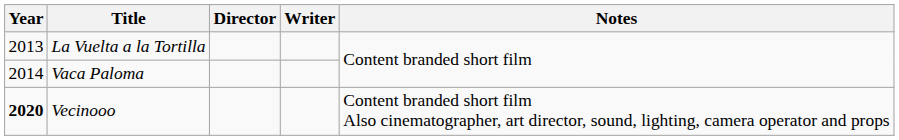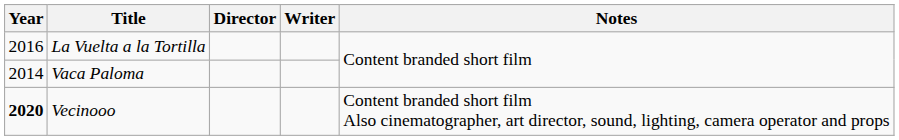La Vuelta a la Tortilla | Year: 2013 -> 2016
